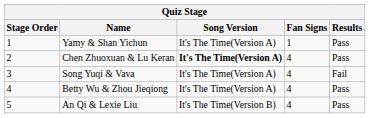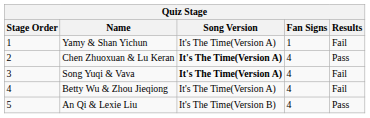Yamy & Shan Yichun | Results: Pass -> Fail
Song Yuqi & Vava | Song Version: normal -> bold
Betty Wu & Zhou Jieqiong | Results: Pass -> Fail
